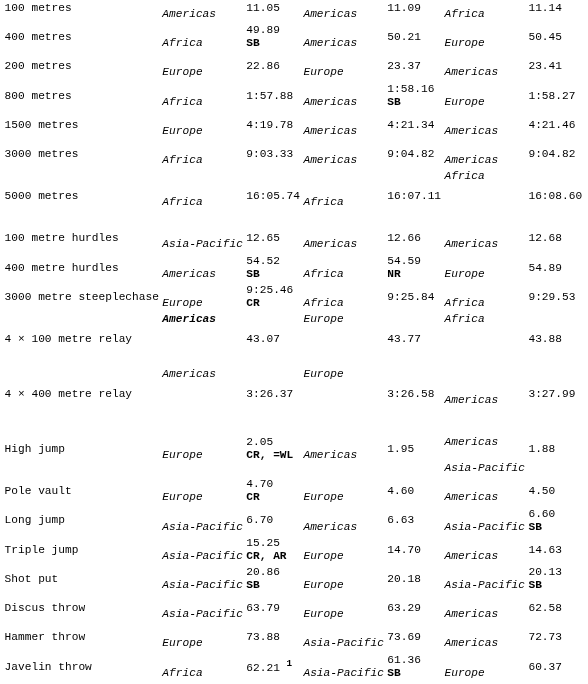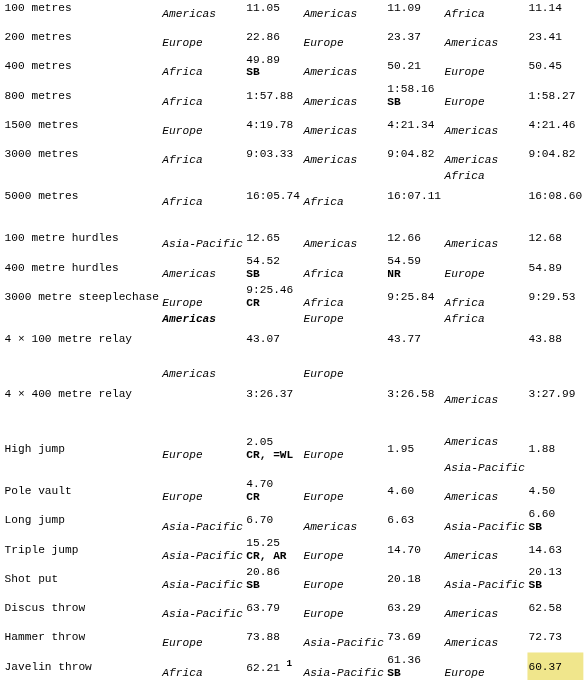rows swapped: 200 metres <-> 400 metres
High jump | column 4: Americas -> Europe
Javelin throw | column 7: no background -> khaki background
